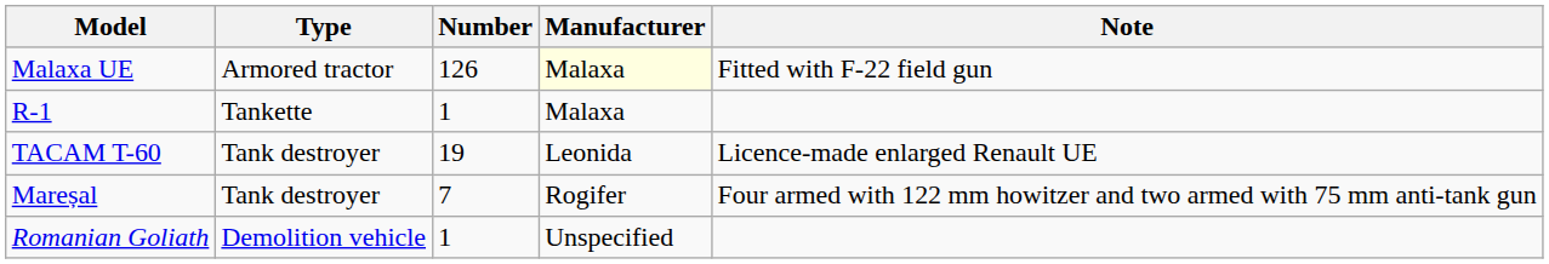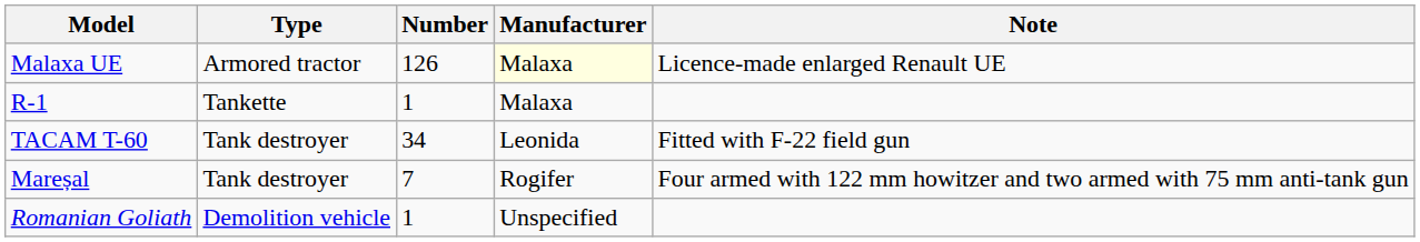Malaxa UE | Note: Fitted with F-22 field gun -> Licence-made enlarged Renault UE
TACAM T-60 | Number: 19 -> 34
TACAM T-60 | Note: Licence-made enlarged Renault UE -> Fitted with F-22 field gun
